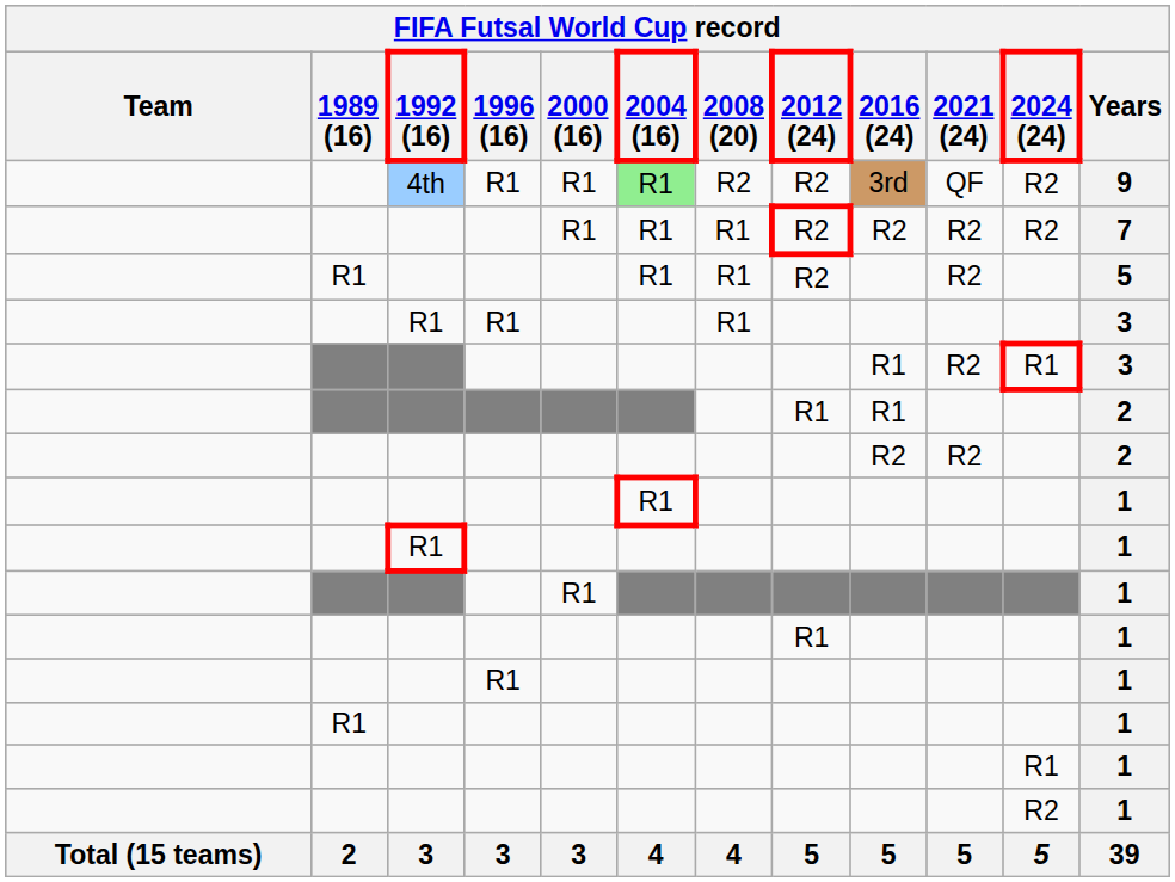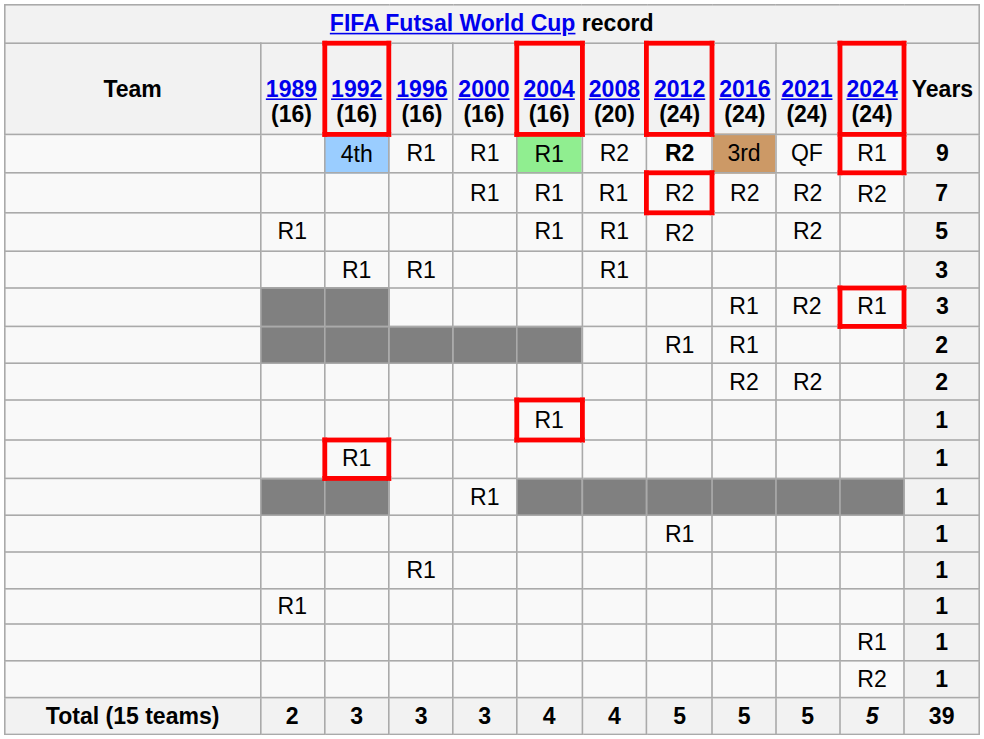4th | 2012 (24): normal -> bold
4th | 2024 (24): R2 -> R1
